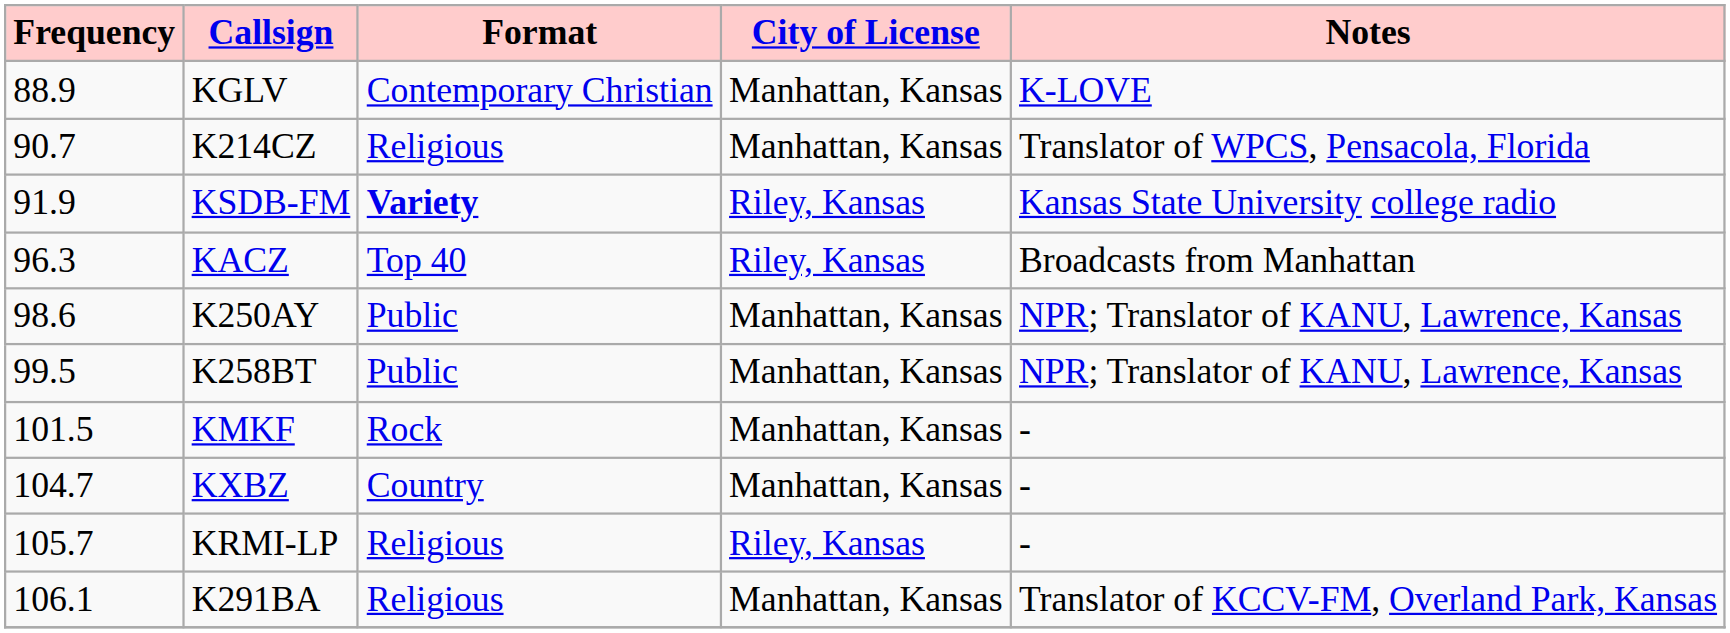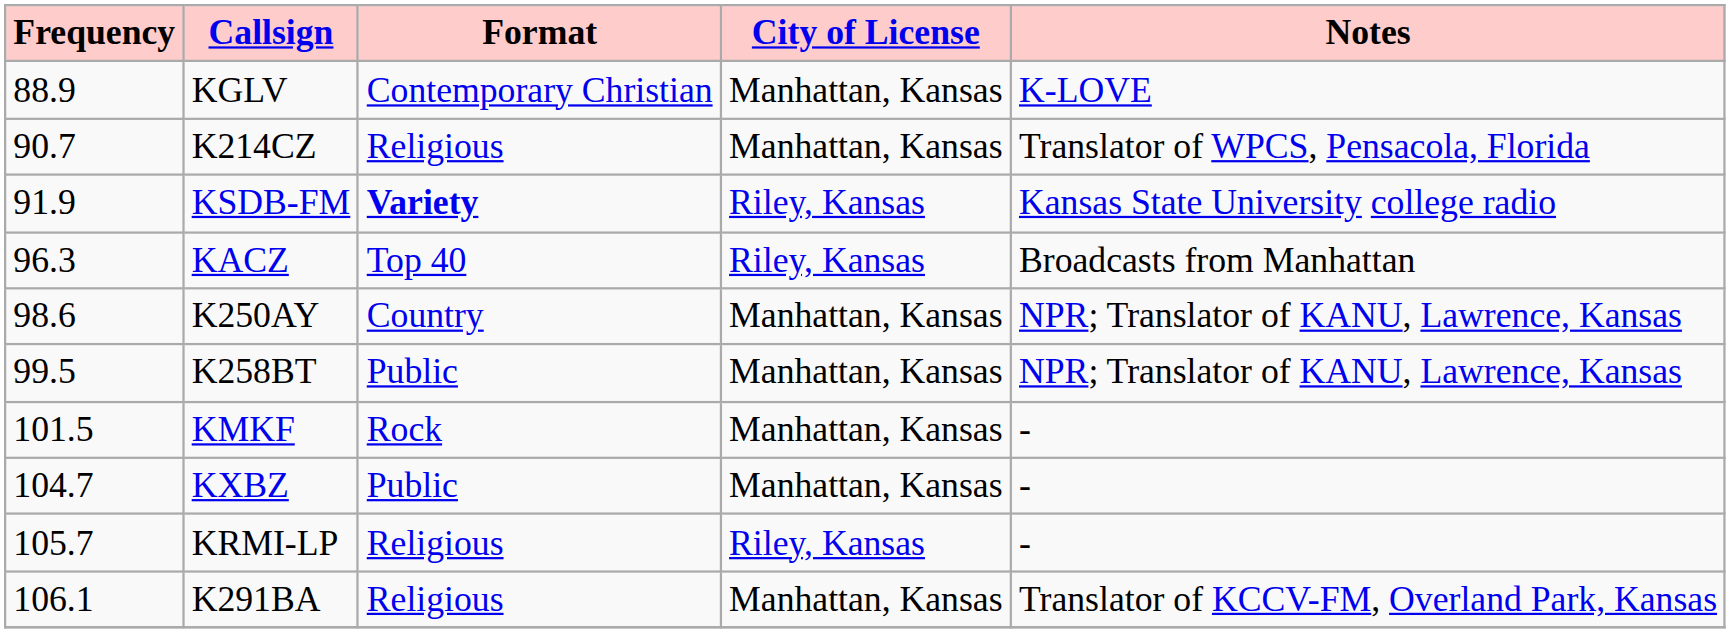K250AY | Format: Public -> Country
KXBZ | Format: Country -> Public
